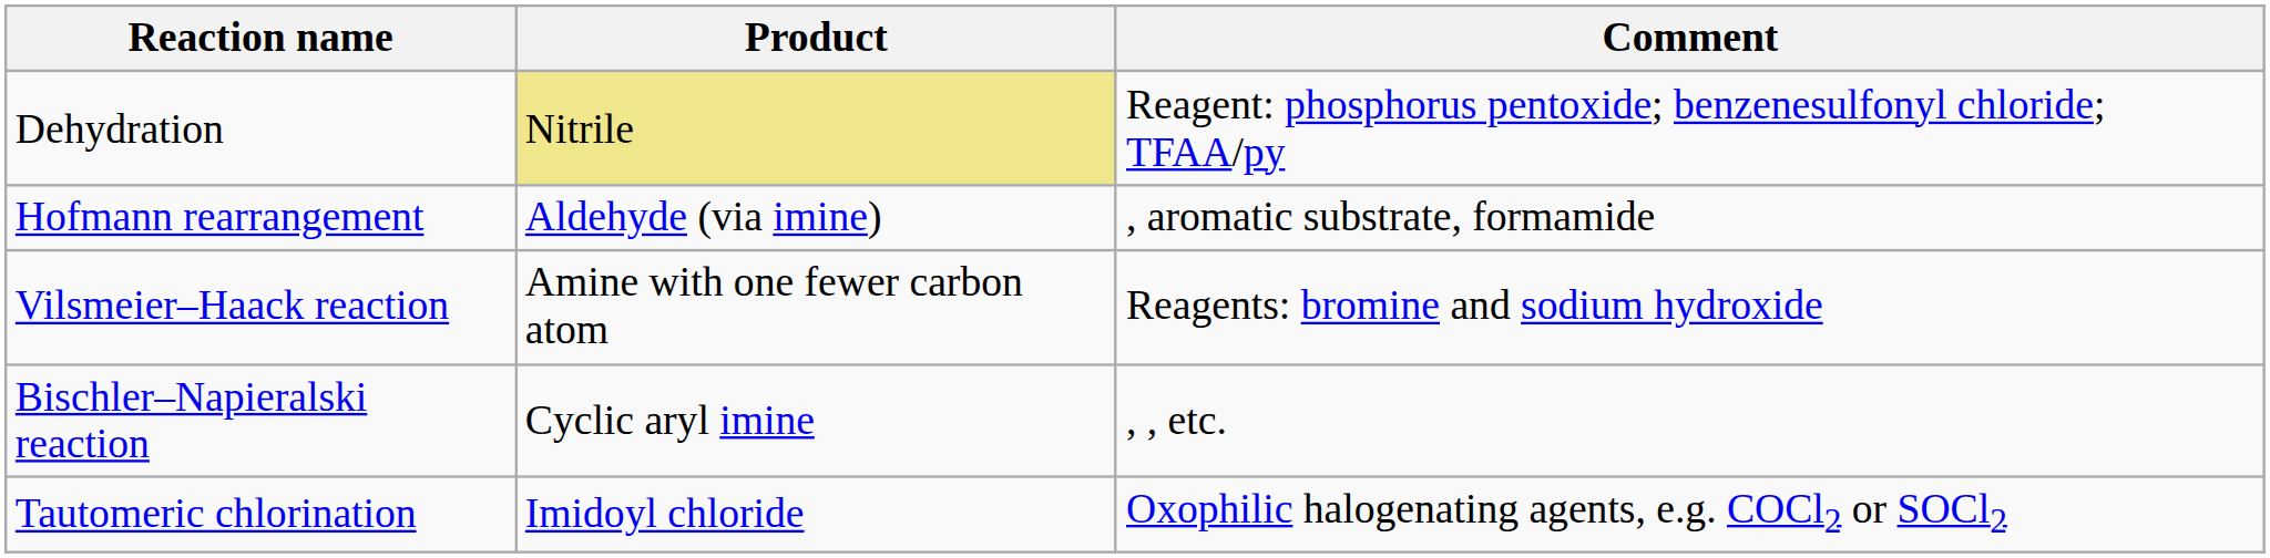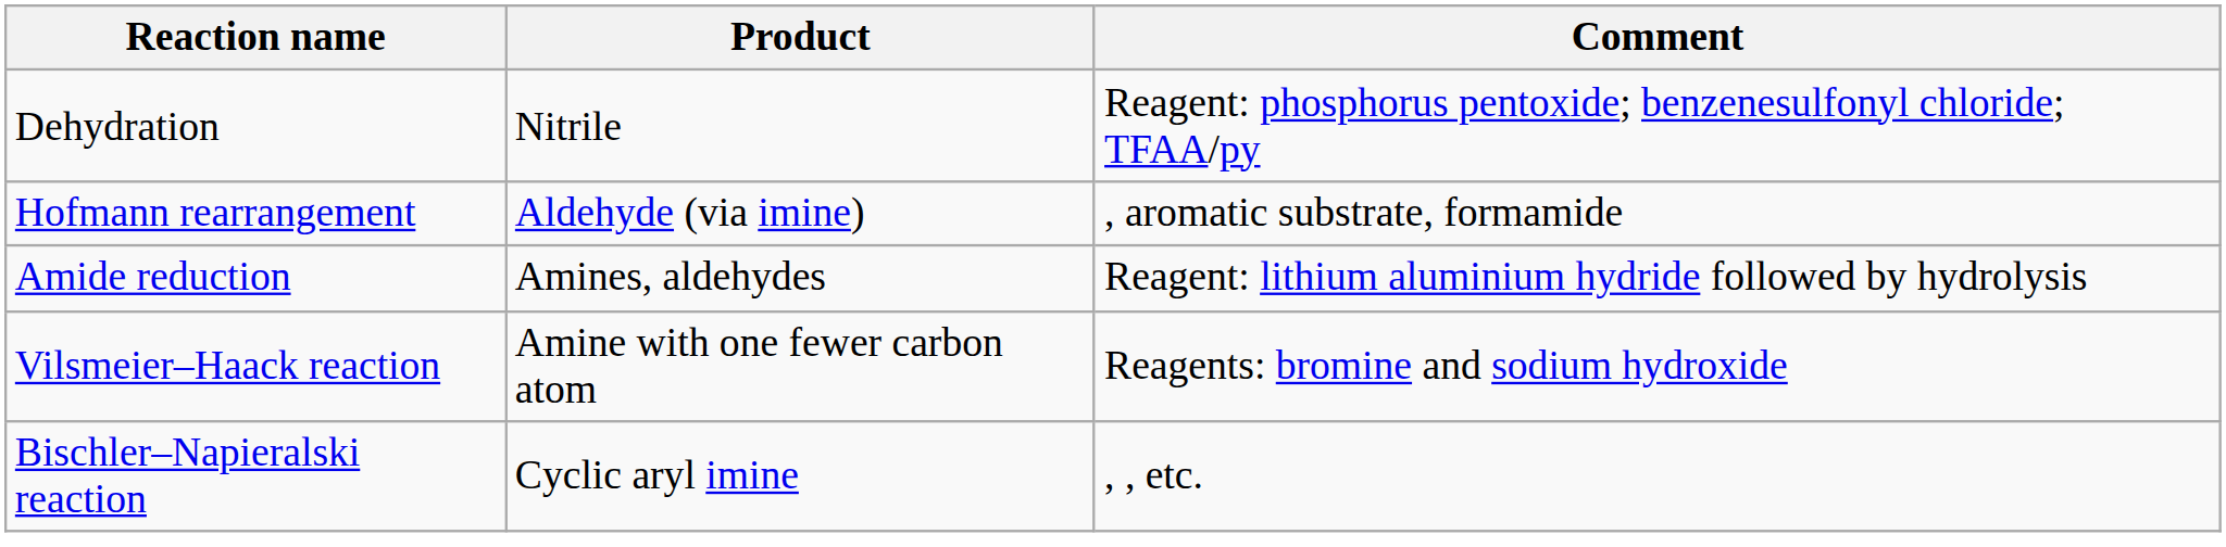Dehydration | Product: khaki background -> no background
+ row: Amide reduction | Amines, aldehydes | Reagent: lithium aluminium hydride followed by hydrolysis
- row: Tautomeric chlorination | Imidoyl chloride | Oxophilic halogenating agents, e.g. COCl2 or SOCl2
